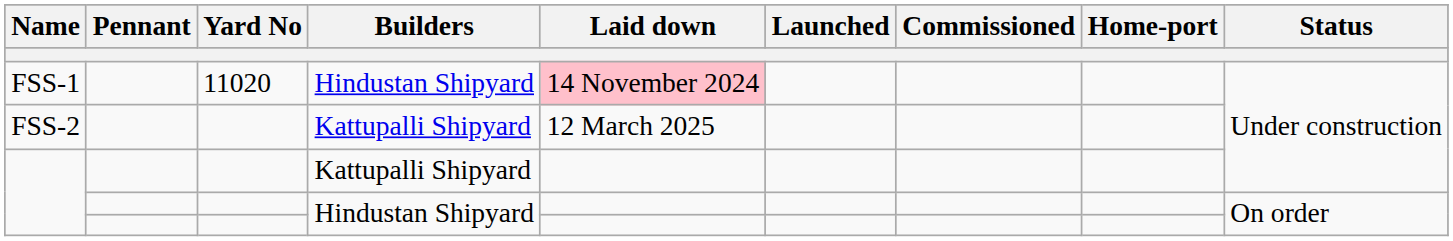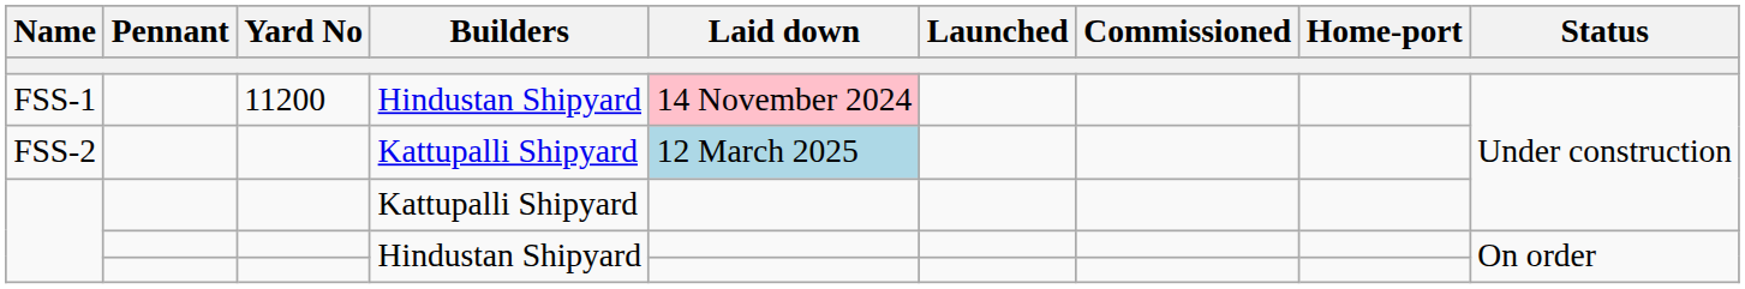FSS-1 | Yard No: 11020 -> 11200
FSS-2 | Laid down: no background -> lightblue background
